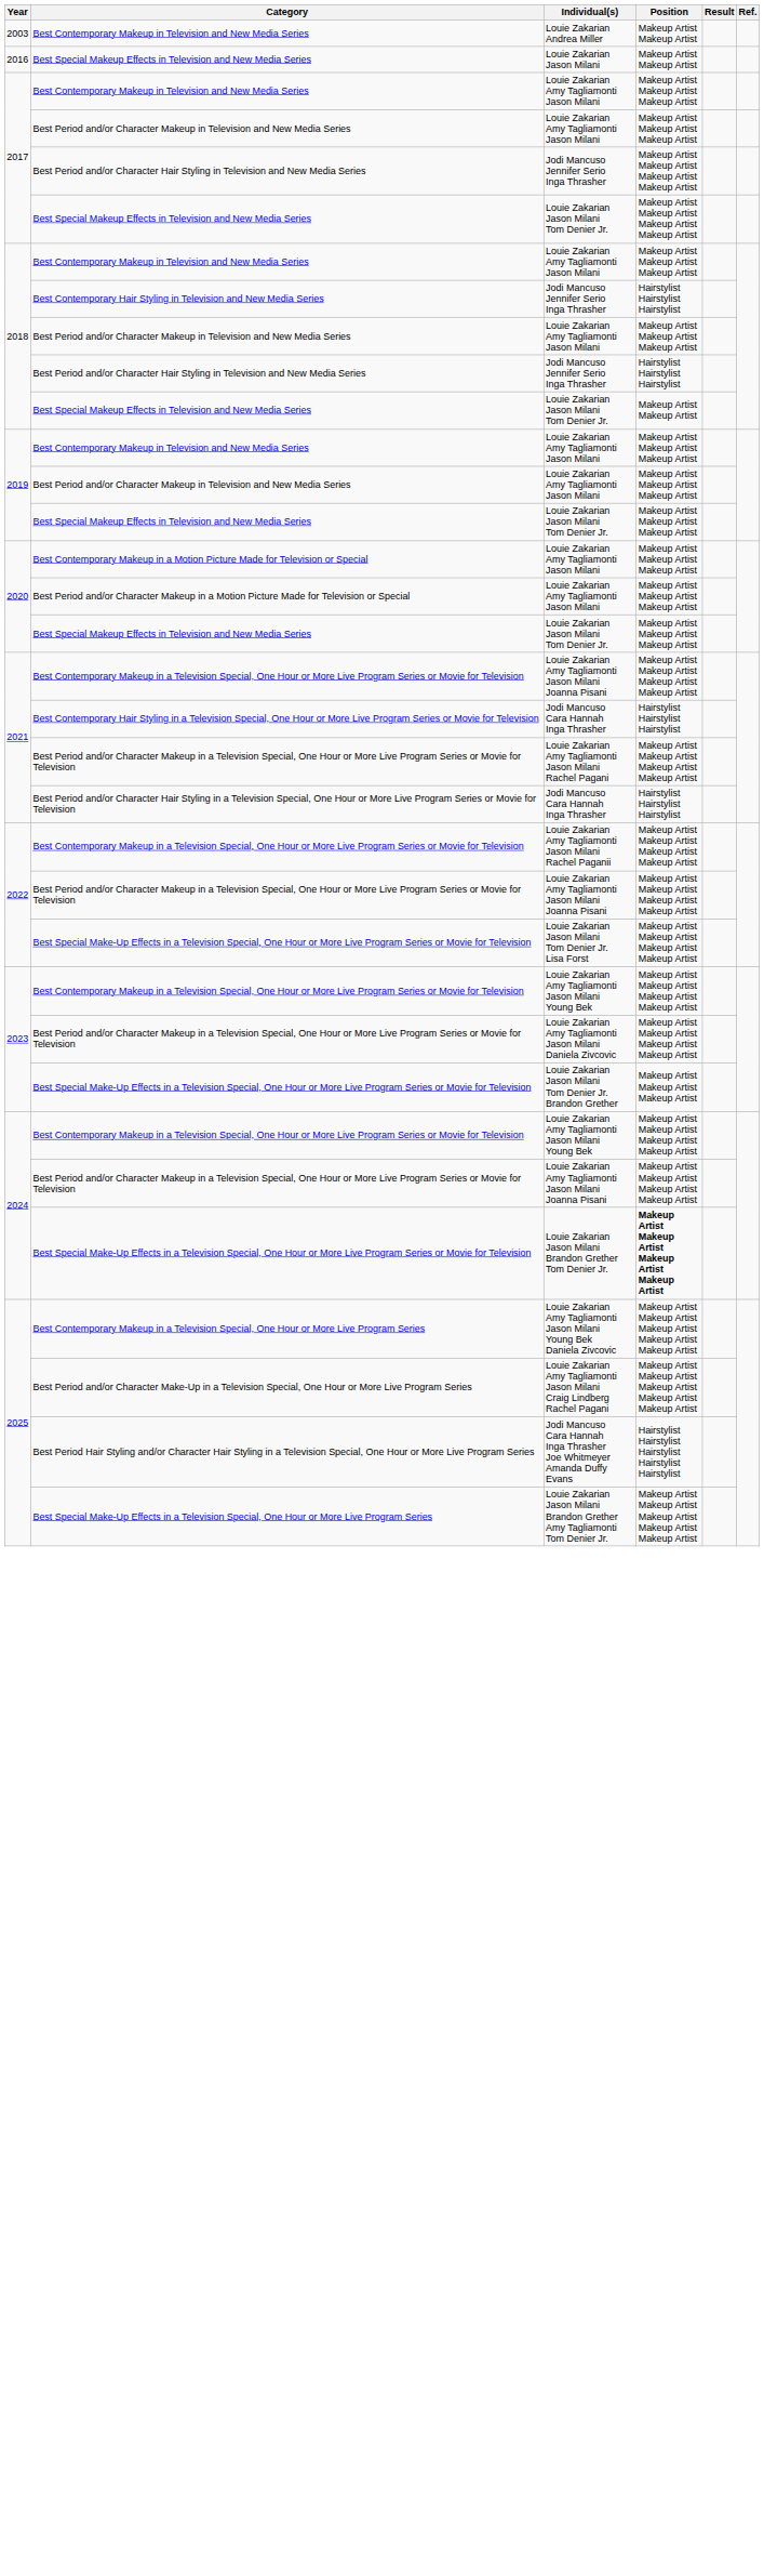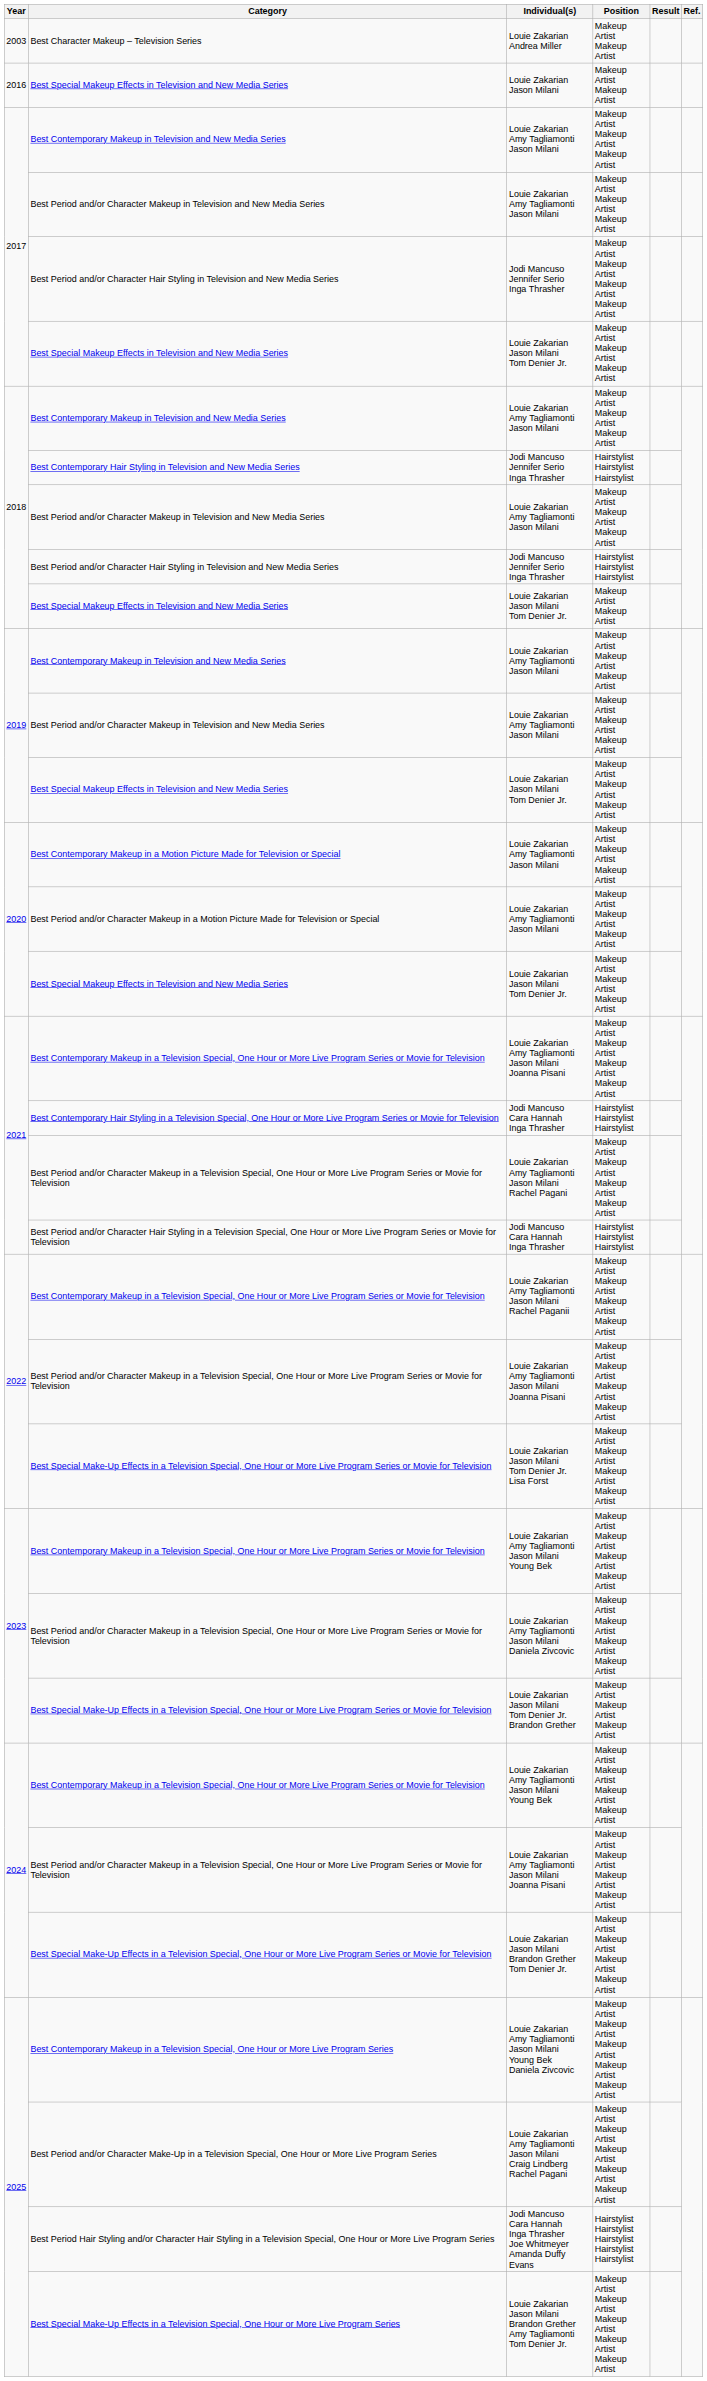Louie Zakarian Andrea Miller | Category: Best Contemporary Makeup in Television and New Media Series -> Best Character Makeup – Television Series
2017 / Louie Zakarian Jason Milani Tom Denier Jr. | Position: Makeup Artist Makeup Artist Makeup Artist Makeup Artist -> Makeup Artist Makeup Artist Makeup Artist
Louie Zakarian Jason Milani Brandon Grether Tom Denier Jr. | Position: bold -> normal
